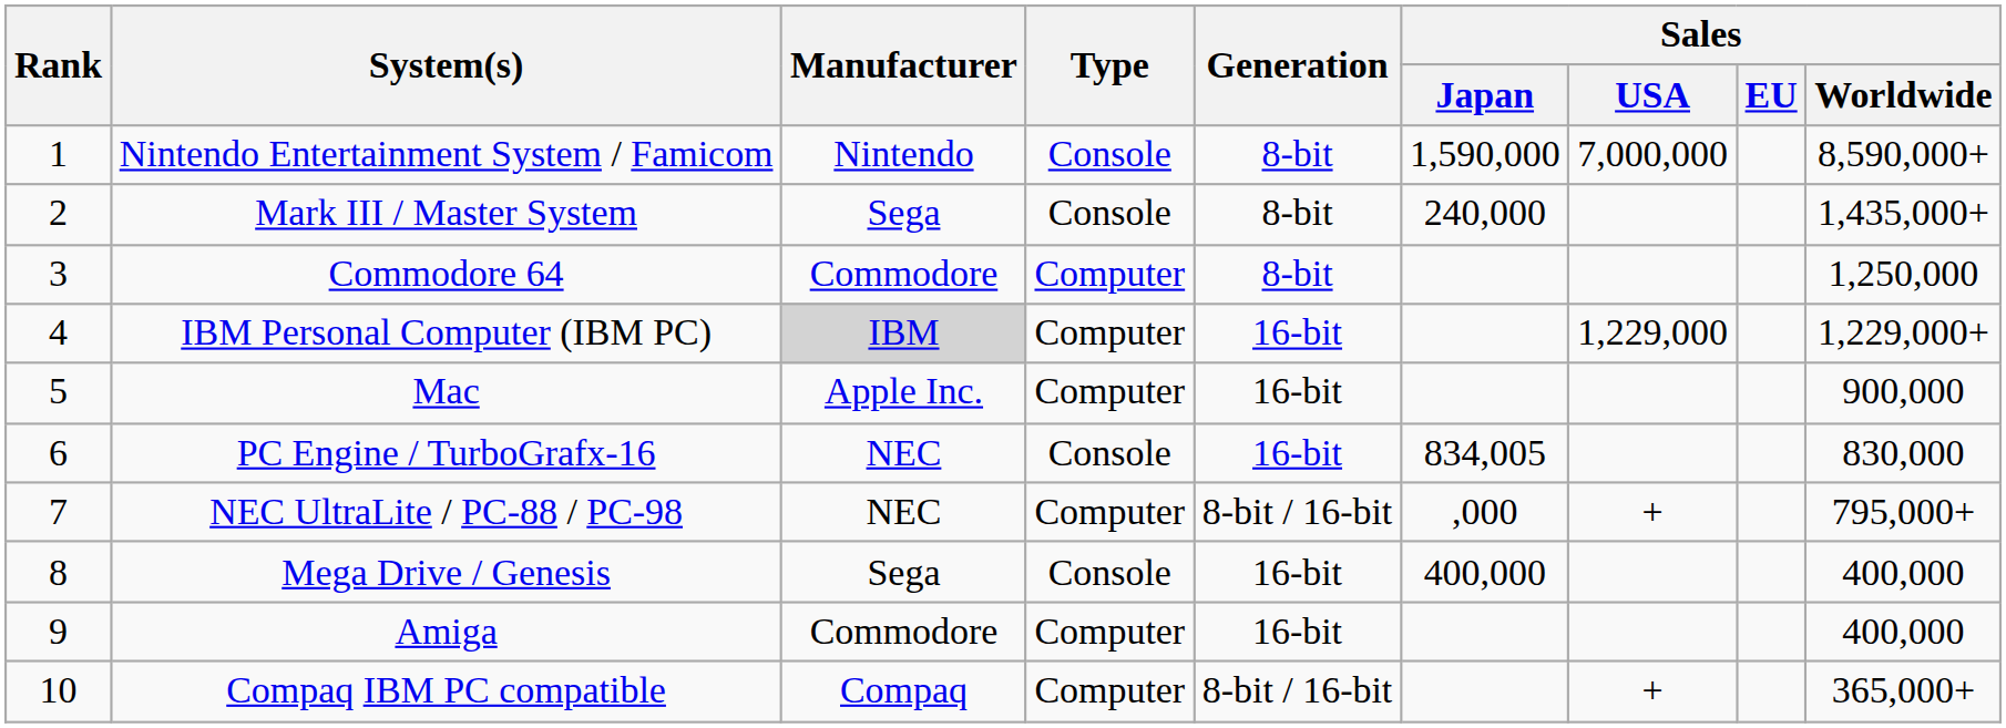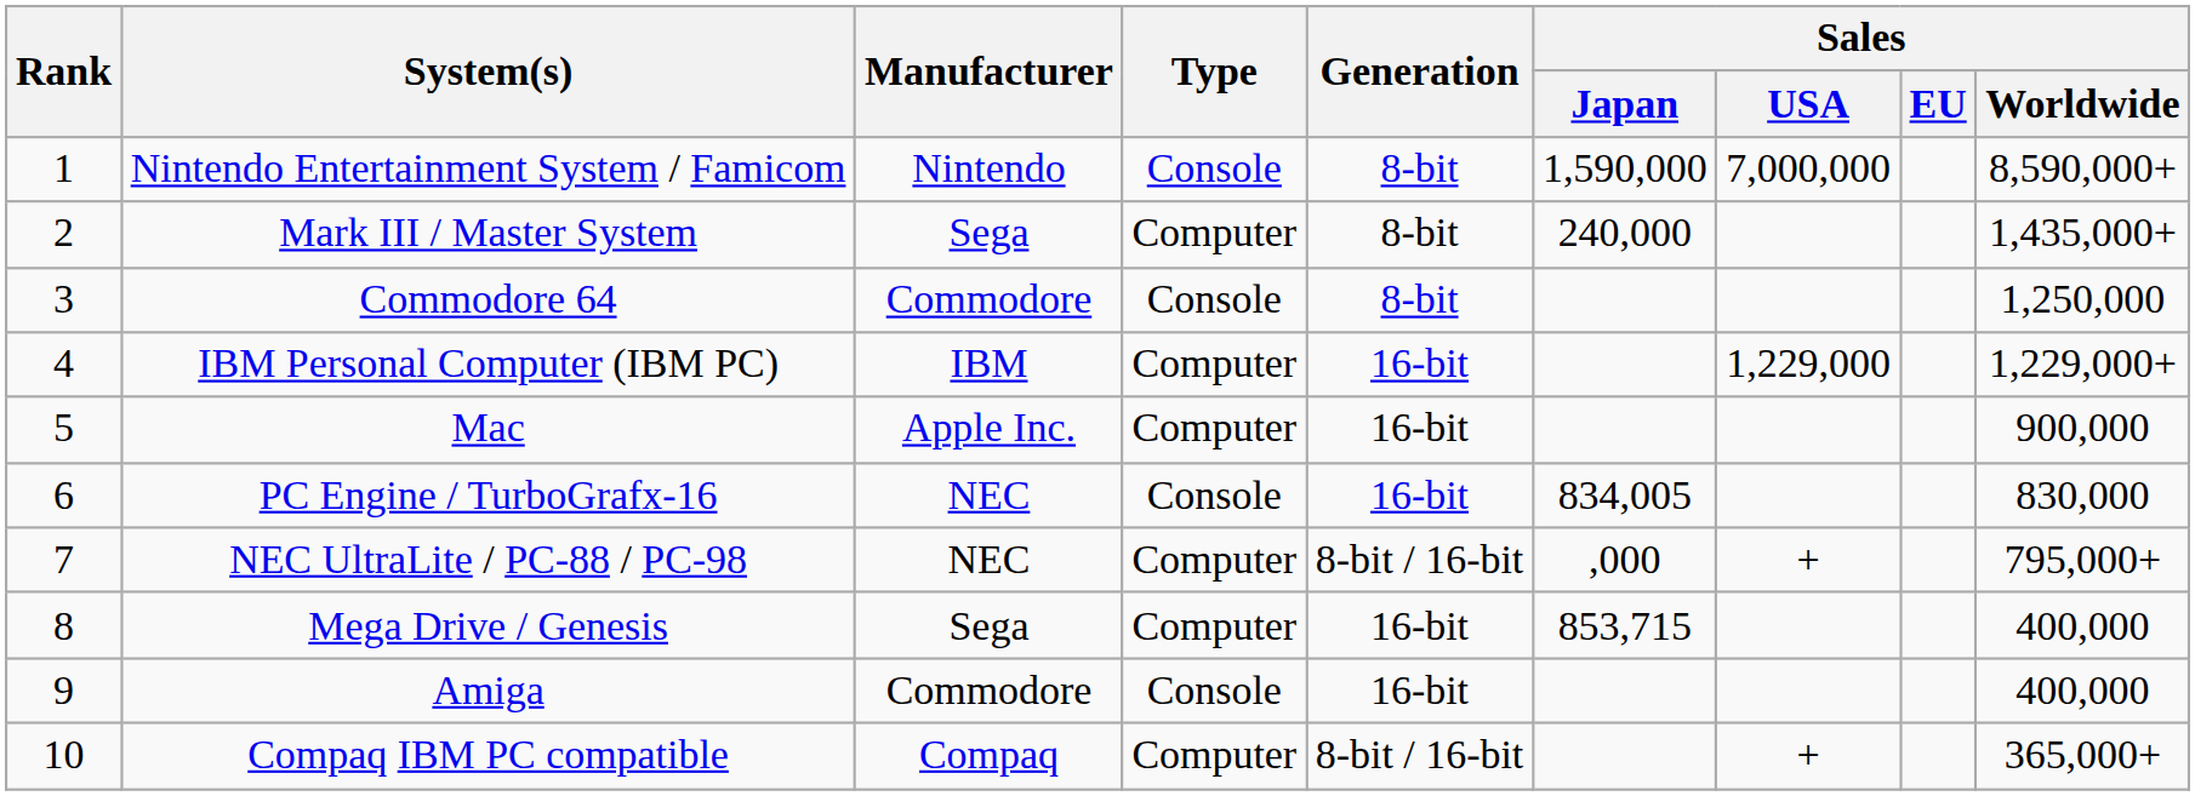Mark III / Master System | Type: Console -> Computer
Commodore 64 | Type: Computer -> Console
IBM Personal Computer (IBM PC) | Manufacturer: lightgrey background -> no background
Mega Drive / Genesis | Type: Console -> Computer
Mega Drive / Genesis | Sales / Japan: 400,000 -> 853,715
Amiga | Type: Computer -> Console
